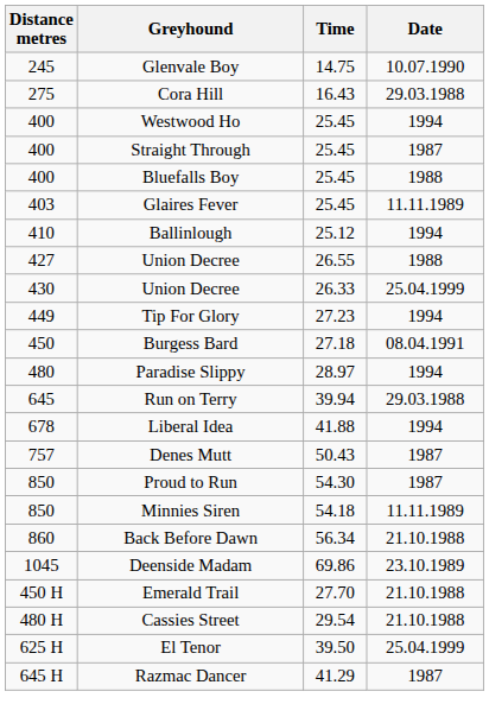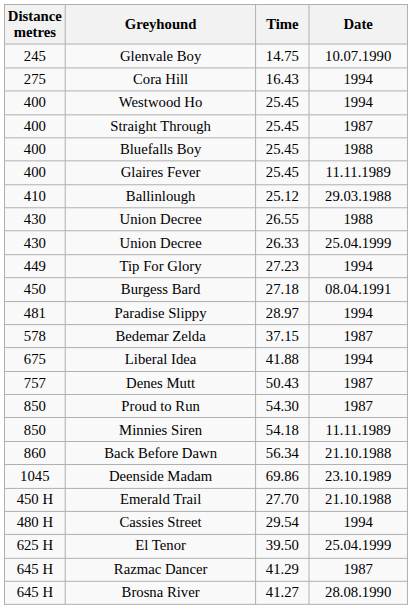Cora Hill | Date: 29.03.1988 -> 1994
Glaires Fever | Distance metres: 403 -> 400
Ballinlough | Date: 1994 -> 29.03.1988
Union Decree / 26.55 | Distance metres: 427 -> 430
Paradise Slippy | Distance metres: 480 -> 481
+ row: 578 | Bedemar Zelda | 37.15 | 1987
- row: 645 | Run on Terry | 39.94 | 29.03.1988
Liberal Idea | Distance metres: 678 -> 675
Cassies Street | Date: 21.10.1988 -> 1994
+ row: 645 H | Brosna River | 41.27 | 28.08.1990
